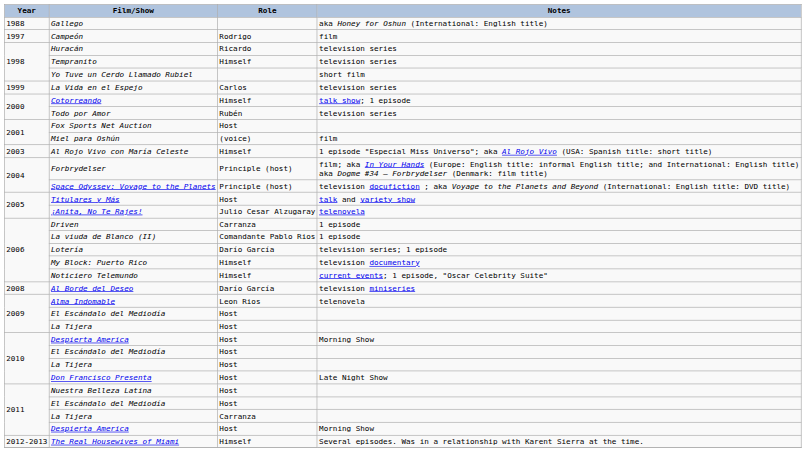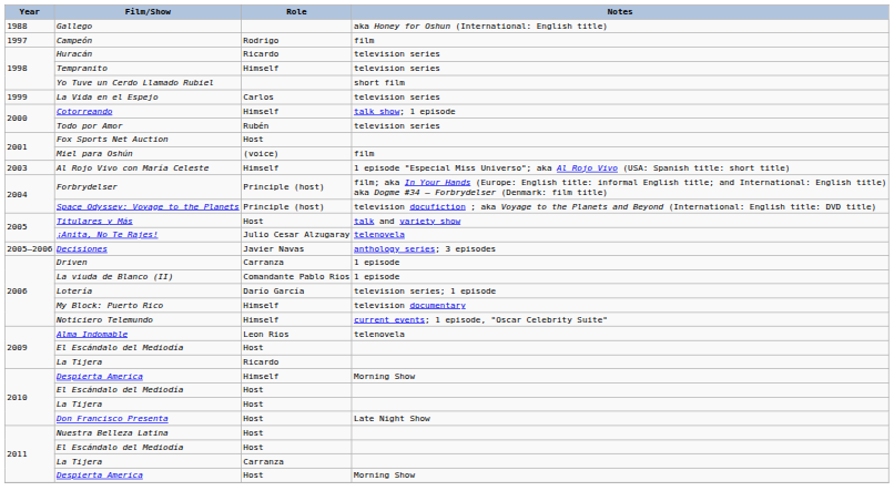+ row: 2005–2006 | Decisiones | Javier Navas | anthology series; 3 episodes
- row: 2008 | Al Borde del Deseo | Darío García | television miniseries
2009 / La Tijera | Role: Host -> Ricardo
2010 / Despierta America | Role: Host -> Himself
- row: 2012-2013 | The Real Housewives of Miami | Himself | Several episodes. Was in a relationship with Karent Sierra at the time.
